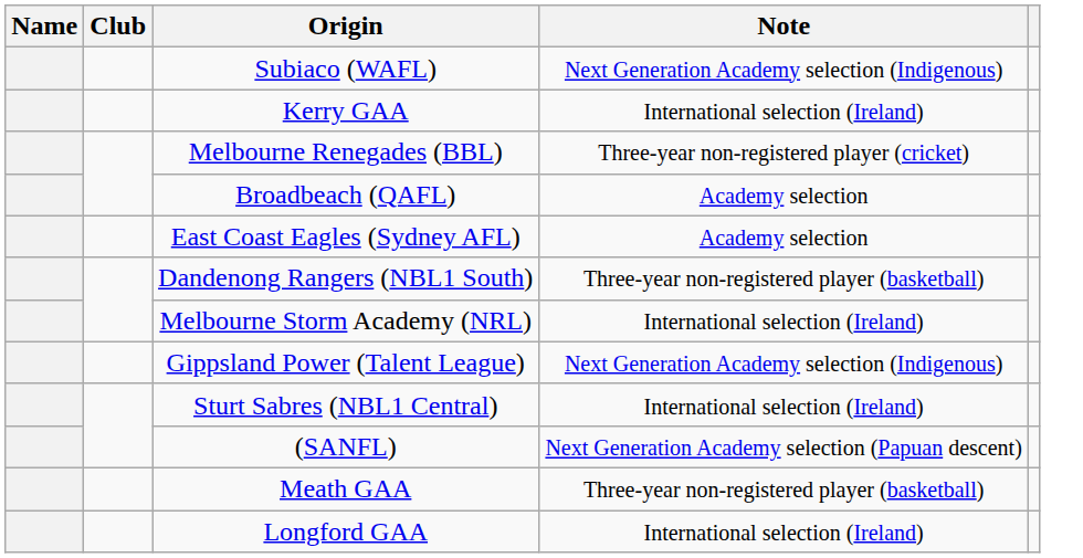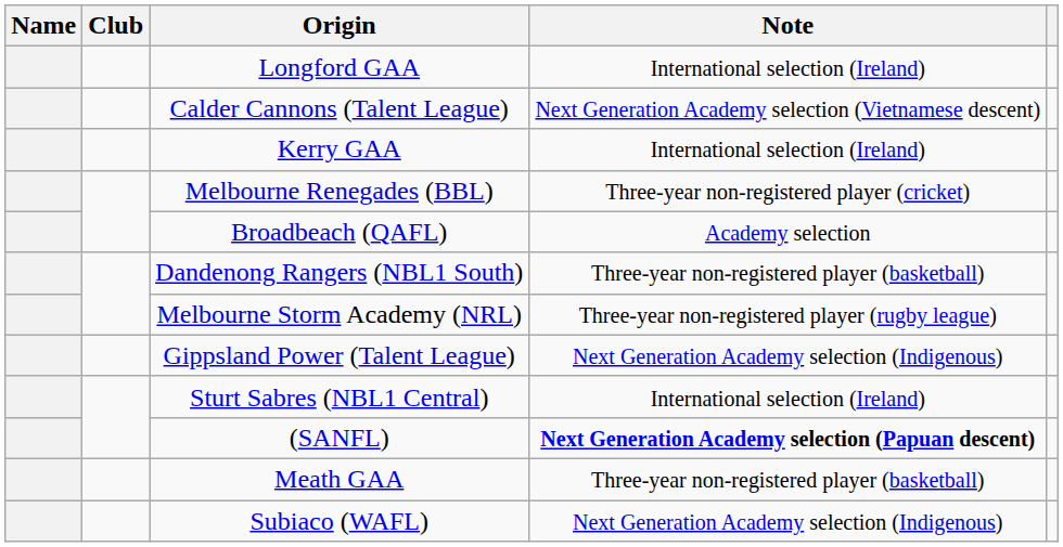rows swapped: Longford GAA <-> Subiaco (WAFL)
+ row: Calder Cannons (Talent League) | Next Generation Academy selection (Vietnamese descent)
- row: East Coast Eagles (Sydney AFL) | Academy selection
Melbourne Storm Academy (NRL) | Note: International selection (Ireland) -> Three-year non-registered player (rugby league)
(SANFL) | Note: normal -> bold
